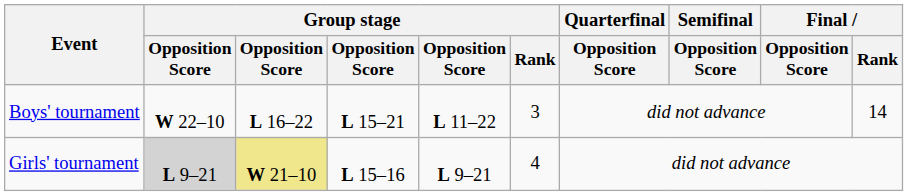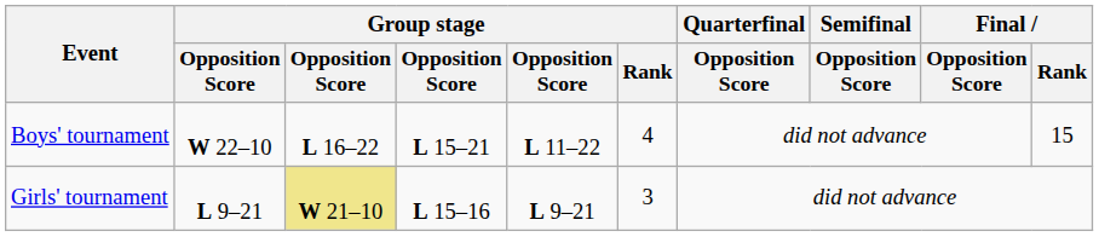Boys' tournament | Group stage / Rank: 3 -> 4
Boys' tournament | Final / Rank: 14 -> 15
Girls' tournament | column 2: lightgrey background -> no background
Girls' tournament | Group stage / Rank: 4 -> 3
